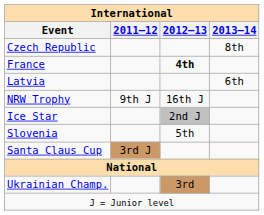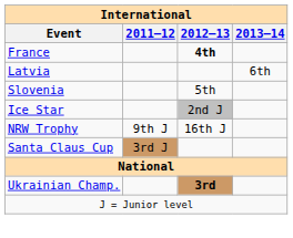- row: Czech Republic | 8th
rows swapped: Slovenia <-> NRW Trophy
Ukrainian Champ. | 2012–13: normal -> bold
